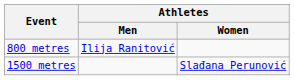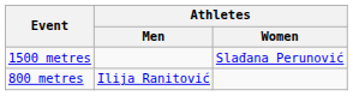rows swapped: 800 metres <-> 1500 metres
